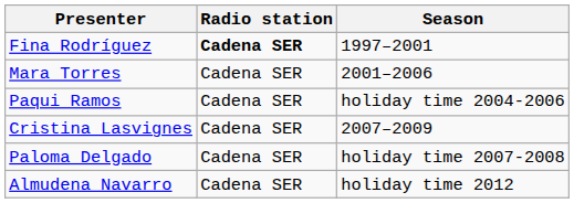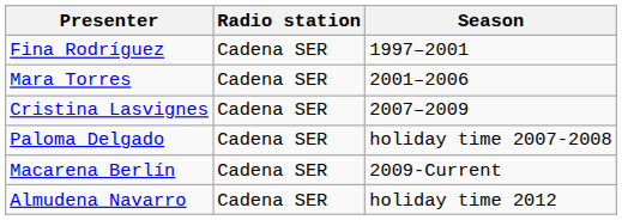Fina Rodríguez | Radio station: bold -> normal
- row: Paqui Ramos | Cadena SER | holiday time 2004-2006
+ row: Macarena Berlín | Cadena SER | 2009-Current
